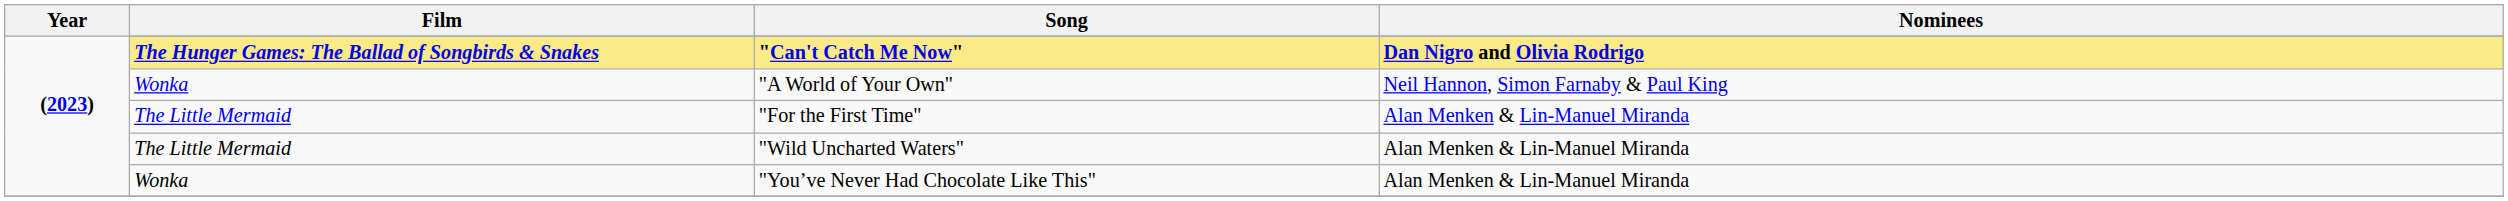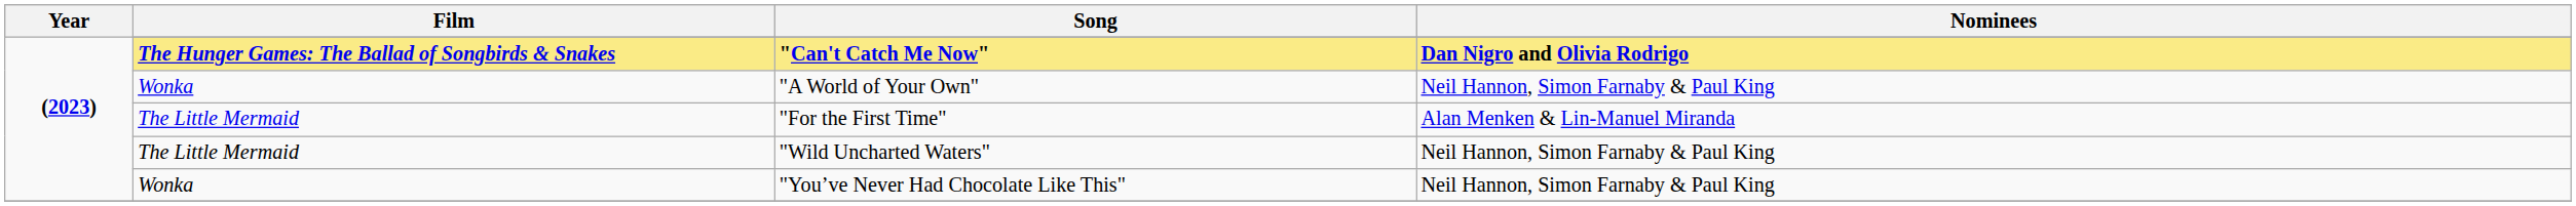"Wild Uncharted Waters" | Nominees: Alan Menken & Lin-Manuel Miranda -> Neil Hannon, Simon Farnaby & Paul King
"You’ve Never Had Chocolate Like This" | Nominees: Alan Menken & Lin-Manuel Miranda -> Neil Hannon, Simon Farnaby & Paul King
